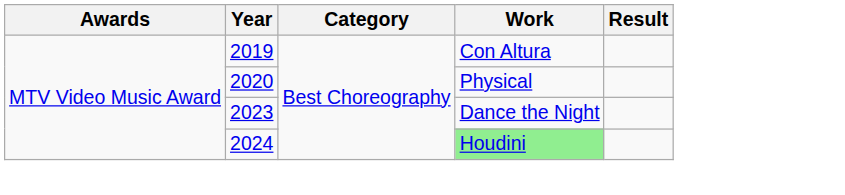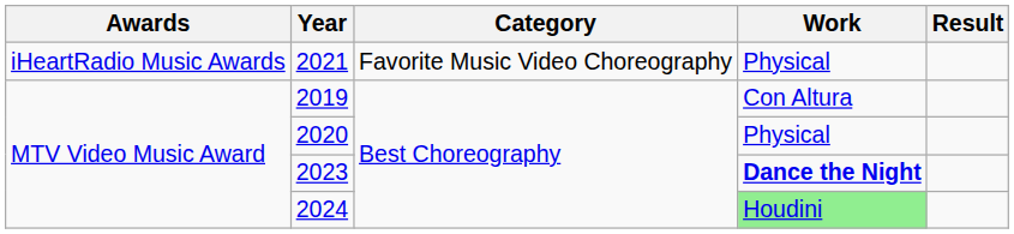+ row: iHeartRadio Music Awards | 2021 | Favorite Music Video Choreography | Physical
2023 | Work: normal -> bold
